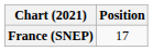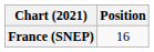France (SNEP) | Position: 17 -> 16
